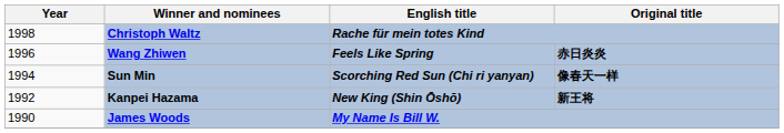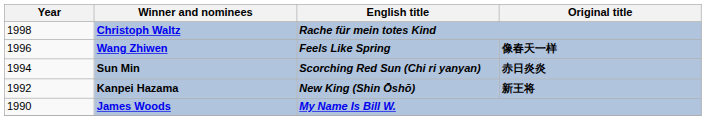Wang Zhiwen | Original title: 赤日炎炎 -> 像春天一样
Sun Min | Original title: 像春天一样 -> 赤日炎炎
